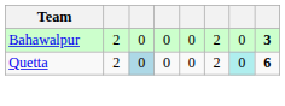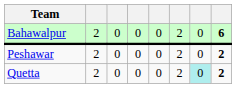Bahawalpur | column 8: 3 -> 6
+ row: Peshawar | 2 | 0 | 0 | 0 | 2 | 0 | 2
Quetta | column 3: lightblue background -> no background
Quetta | column 8: 6 -> 2
